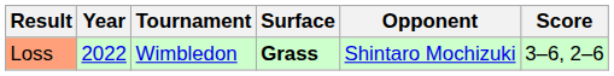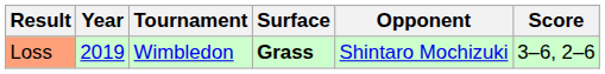Loss | Year: 2022 -> 2019
